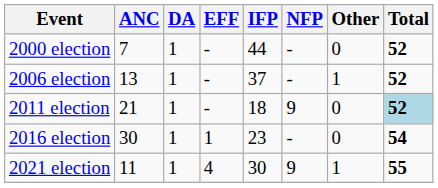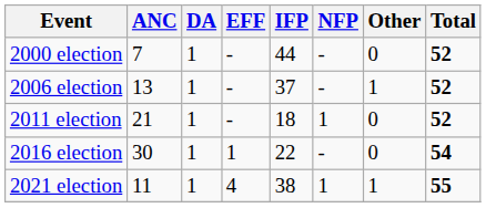2011 election | NFP: 9 -> 1
2011 election | Total: lightblue background -> no background
2016 election | IFP: 23 -> 22
2021 election | IFP: 30 -> 38
2021 election | NFP: 9 -> 1
